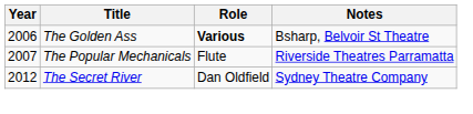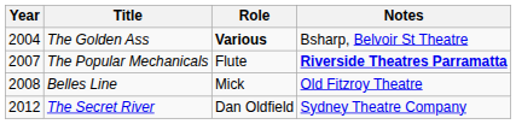The Golden Ass | Year: 2006 -> 2004
The Popular Mechanicals | Notes: normal -> bold
+ row: 2008 | Belles Line | Mick | Old Fitzroy Theatre
